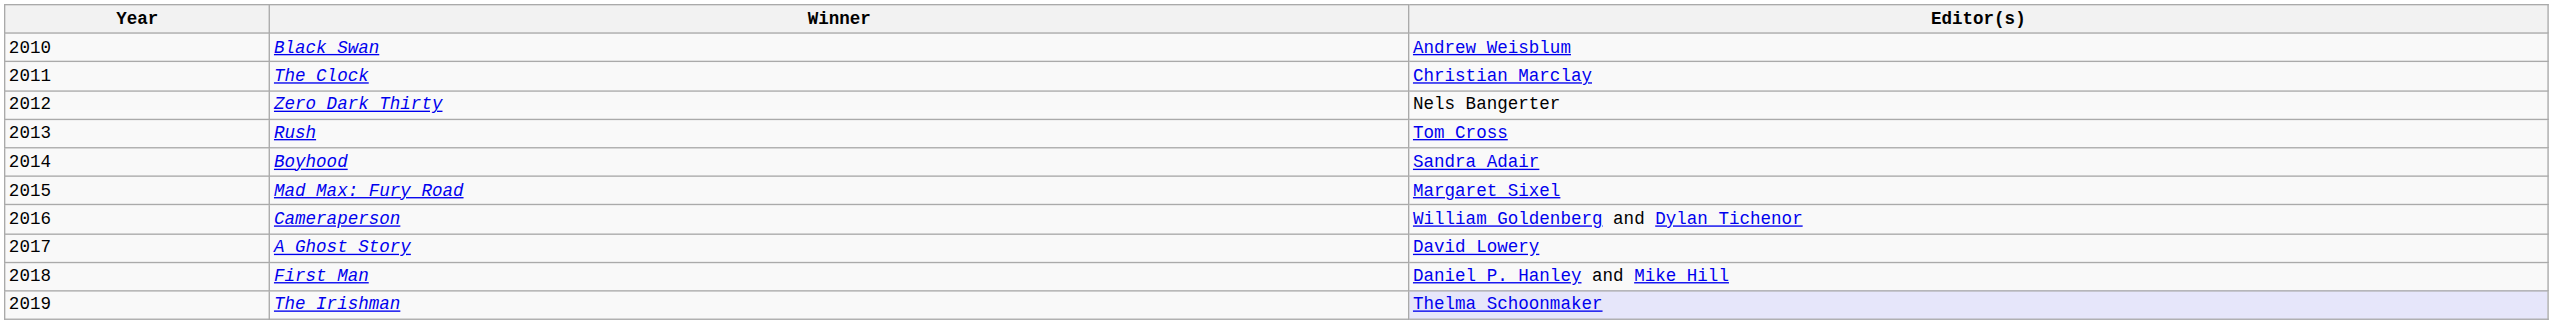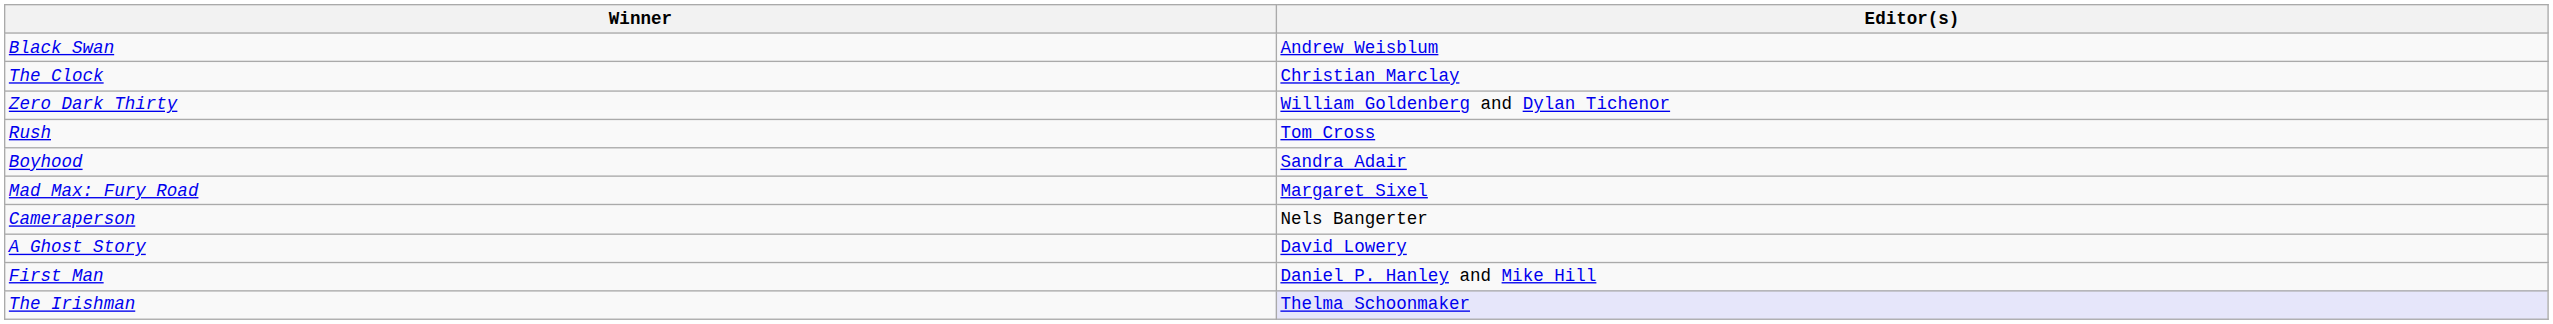- column: Year | 2010 | 2011 | 2012 | 2013 | 2014 | 2015 | 2016 | 2017 | 2018 | 2019
Zero Dark Thirty | Editor(s): Nels Bangerter -> William Goldenberg and Dylan Tichenor
Cameraperson | Editor(s): William Goldenberg and Dylan Tichenor -> Nels Bangerter
